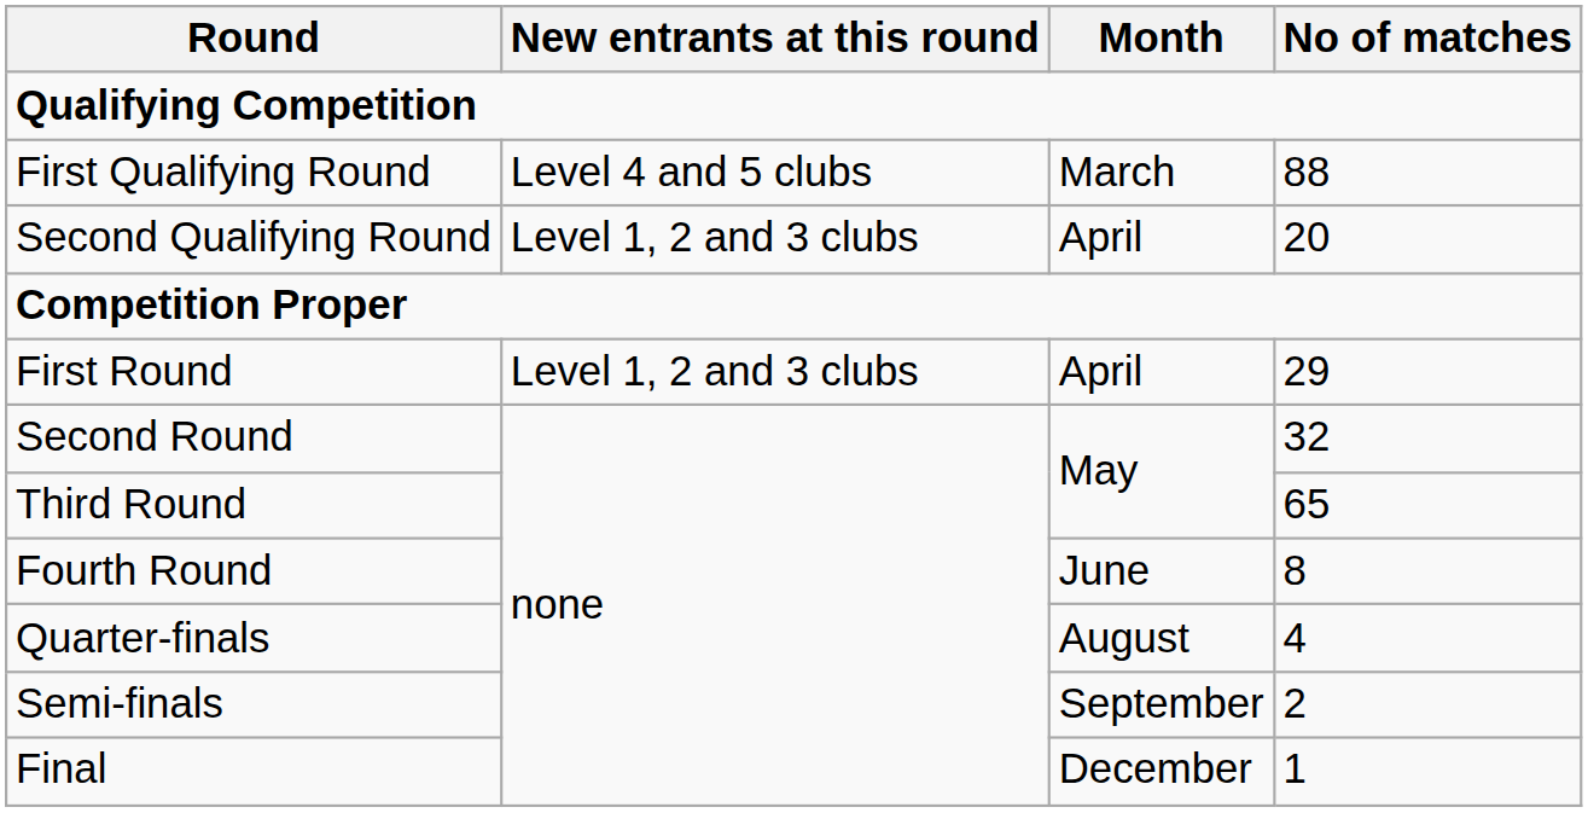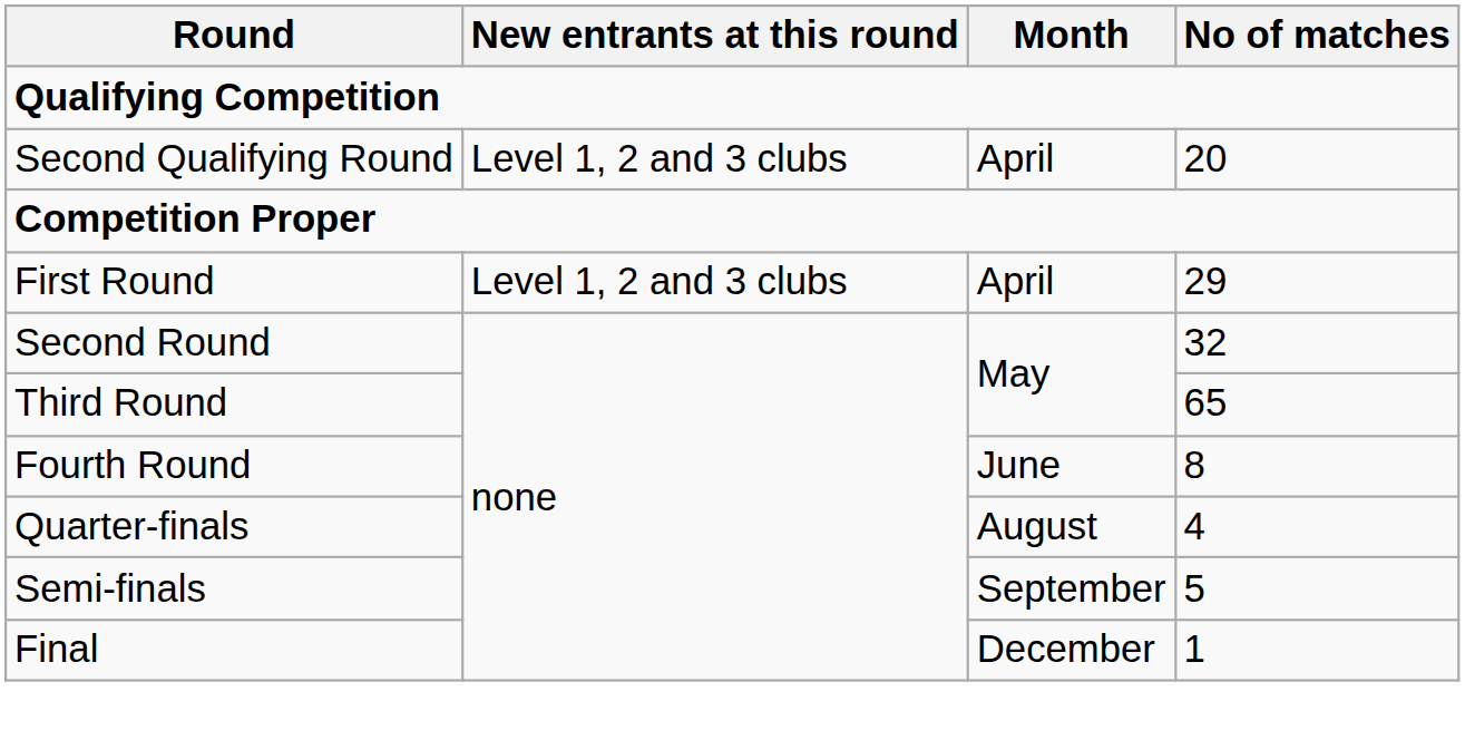- row: First Qualifying Round | Level 4 and 5 clubs | March | 88
Semi-finals | No of matches: 2 -> 5
